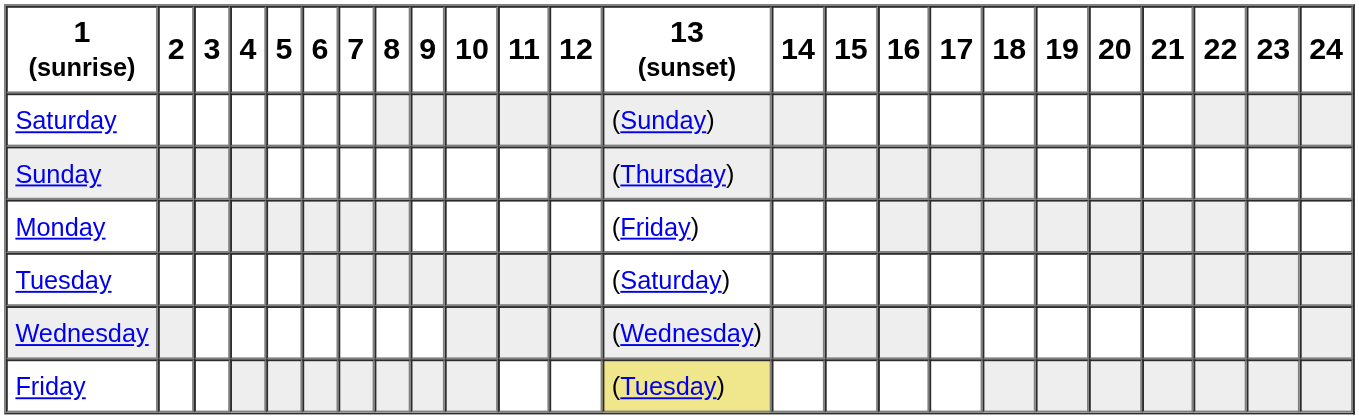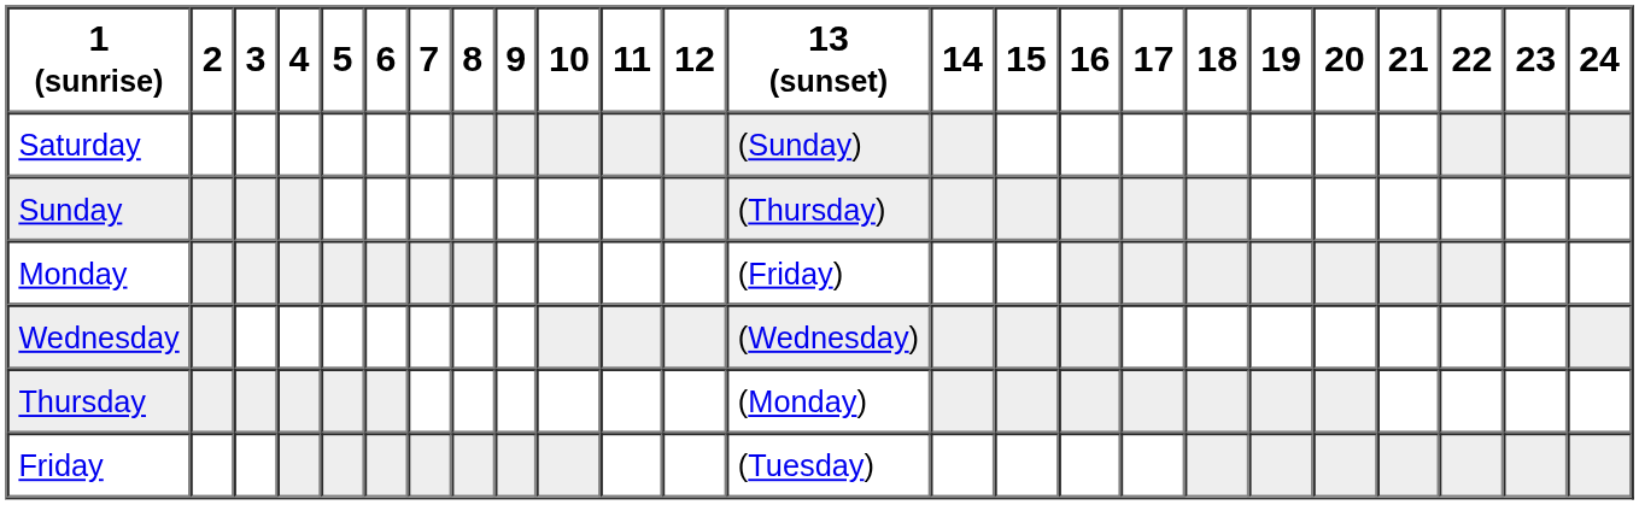- row: Tuesday | (Saturday)
+ row: Thursday | (Monday)
Friday | 13 (sunset): khaki background -> no background
